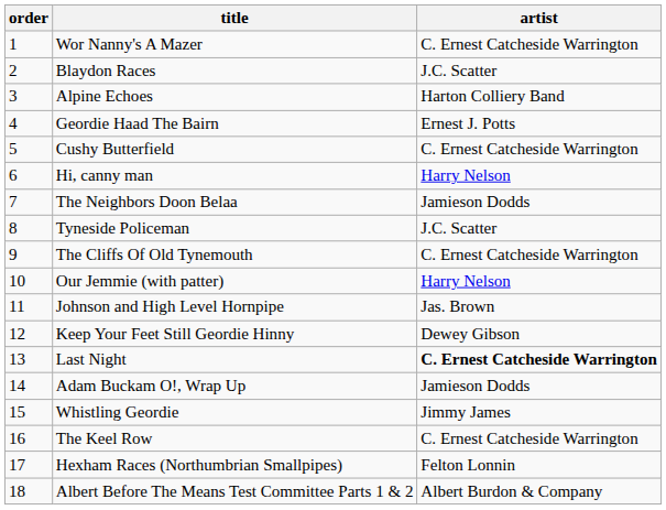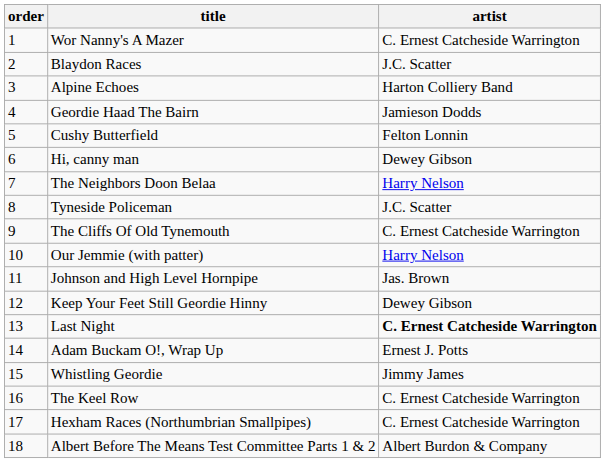Geordie Haad The Bairn | artist: Ernest J. Potts -> Jamieson Dodds
Cushy Butterfield | artist: C. Ernest Catcheside Warrington -> Felton Lonnin
Hi, canny man | artist: Harry Nelson -> Dewey Gibson
The Neighbors Doon Belaa | artist: Jamieson Dodds -> Harry Nelson
Adam Buckam O!, Wrap Up | artist: Jamieson Dodds -> Ernest J. Potts
Hexham Races (Northumbrian Smallpipes) | artist: Felton Lonnin -> C. Ernest Catcheside Warrington
